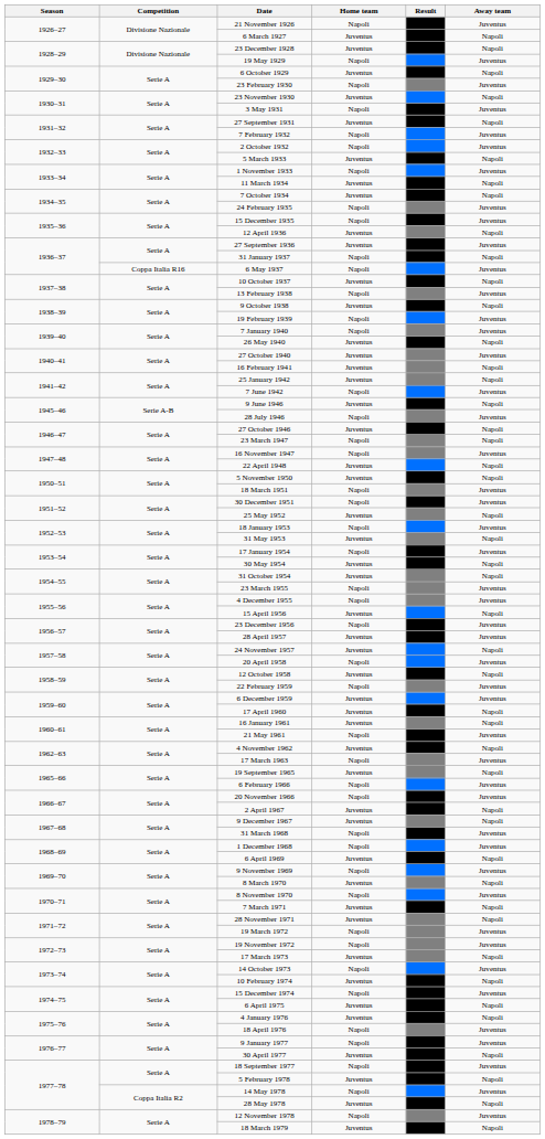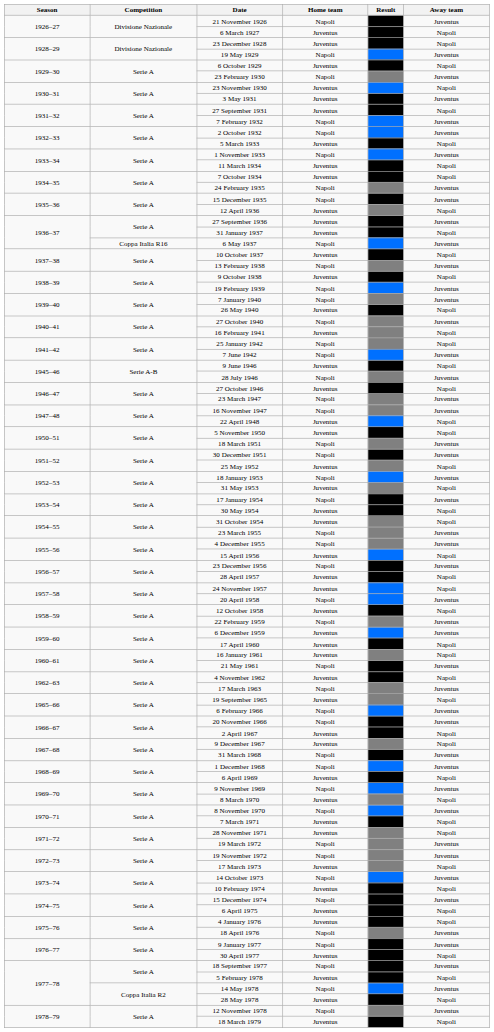3 May 1931 | Home team: Napoli -> Juventus
31 January 1937 | Home team: Napoli -> Juventus
27 October 1940 | Home team: Juventus -> Napoli
25 January 1942 | Home team: Juventus -> Napoli
23 March 1947 | Away team: Napoli -> Juventus
28 April 1957 | Away team: Juventus -> Napoli
